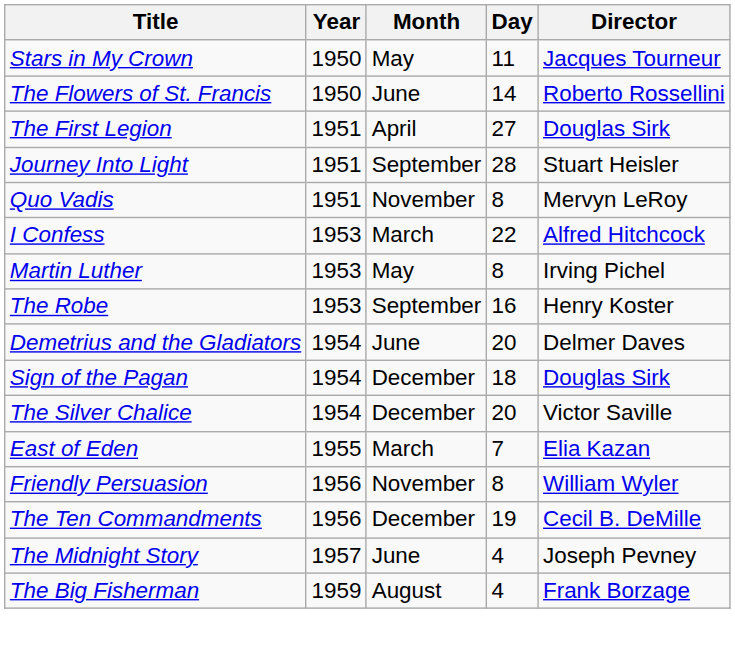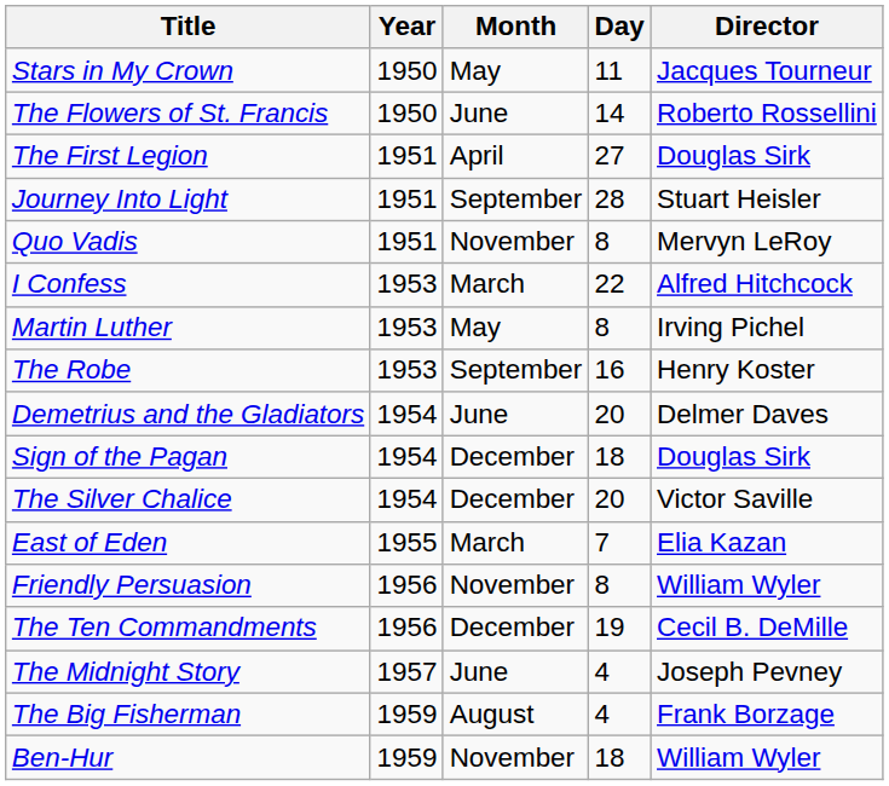+ row: Ben-Hur | 1959 | November | 18 | William Wyler
